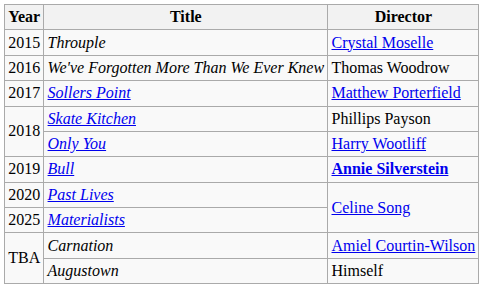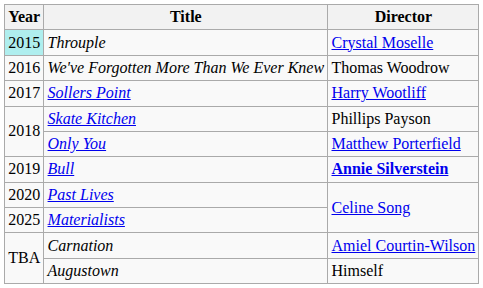Throuple | Year: no background -> paleturquoise background
Sollers Point | Director: Matthew Porterfield -> Harry Wootliff
Only You | Director: Harry Wootliff -> Matthew Porterfield
